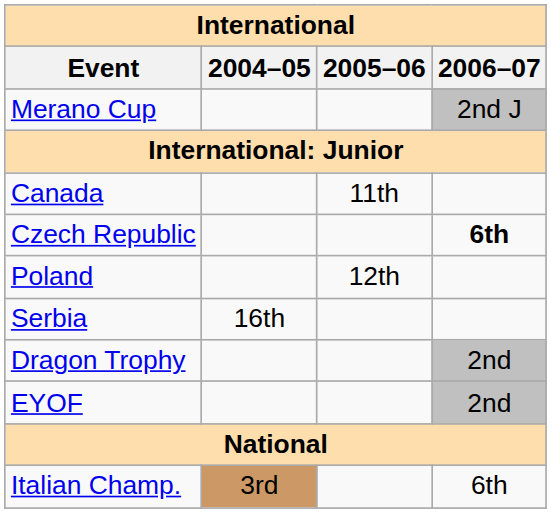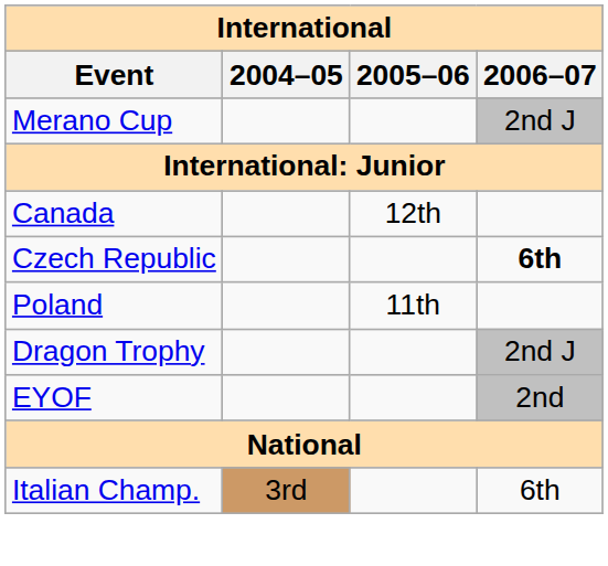Canada | 2005–06: 11th -> 12th
Poland | 2005–06: 12th -> 11th
- row: Serbia | 16th
Dragon Trophy | 2006–07: 2nd -> 2nd J
